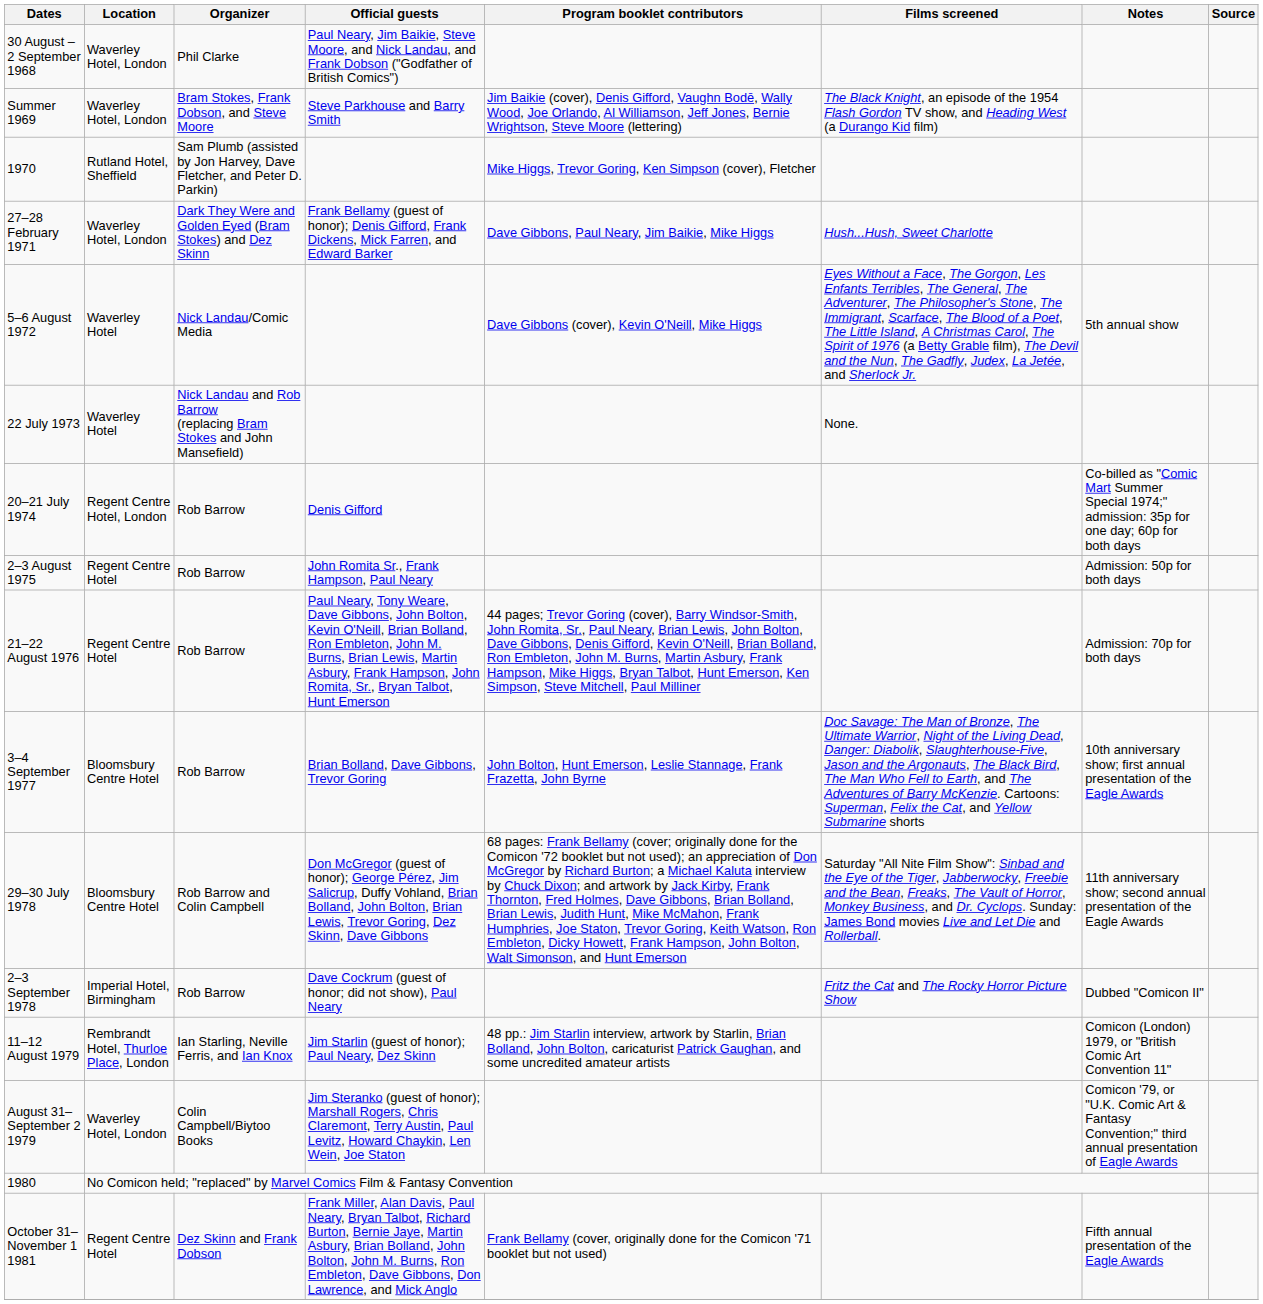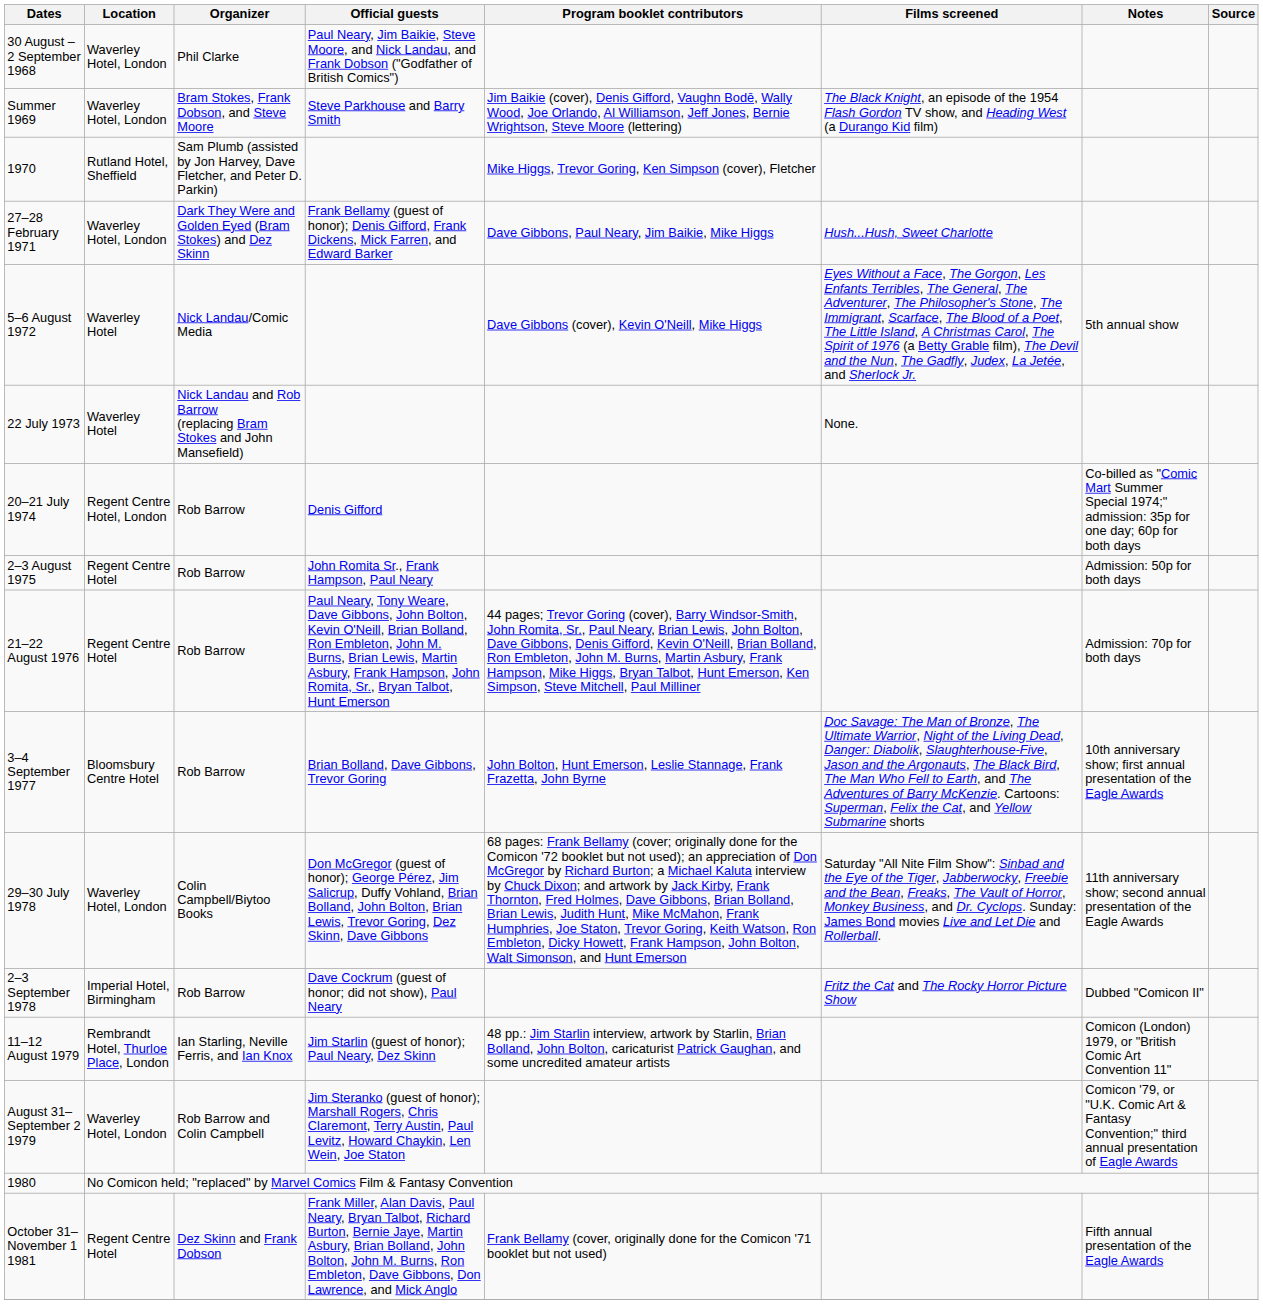29–30 July 1978 | Location: Bloomsbury Centre Hotel -> Waverley Hotel, London
29–30 July 1978 | Organizer: Rob Barrow and Colin Campbell -> Colin Campbell/Biytoo Books
August 31–September 2 1979 | Organizer: Colin Campbell/Biytoo Books -> Rob Barrow and Colin Campbell
